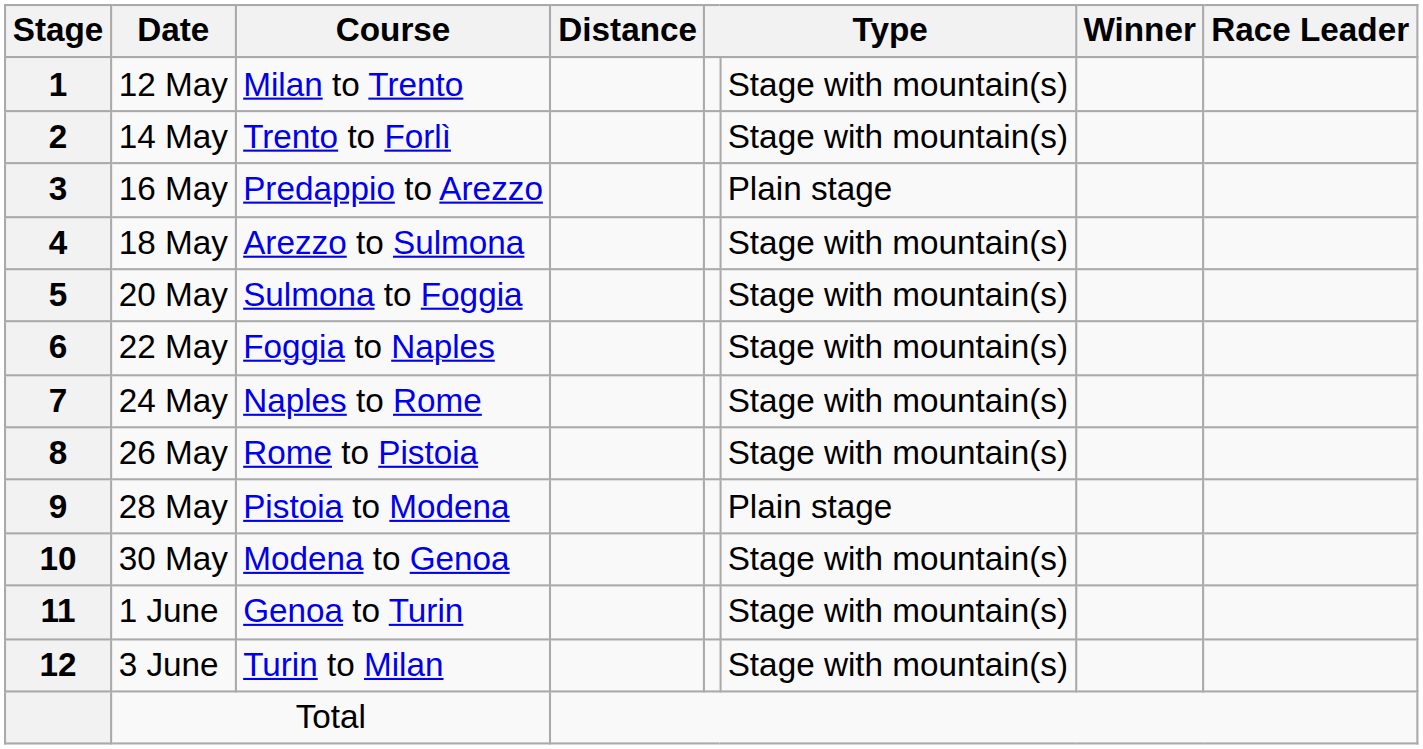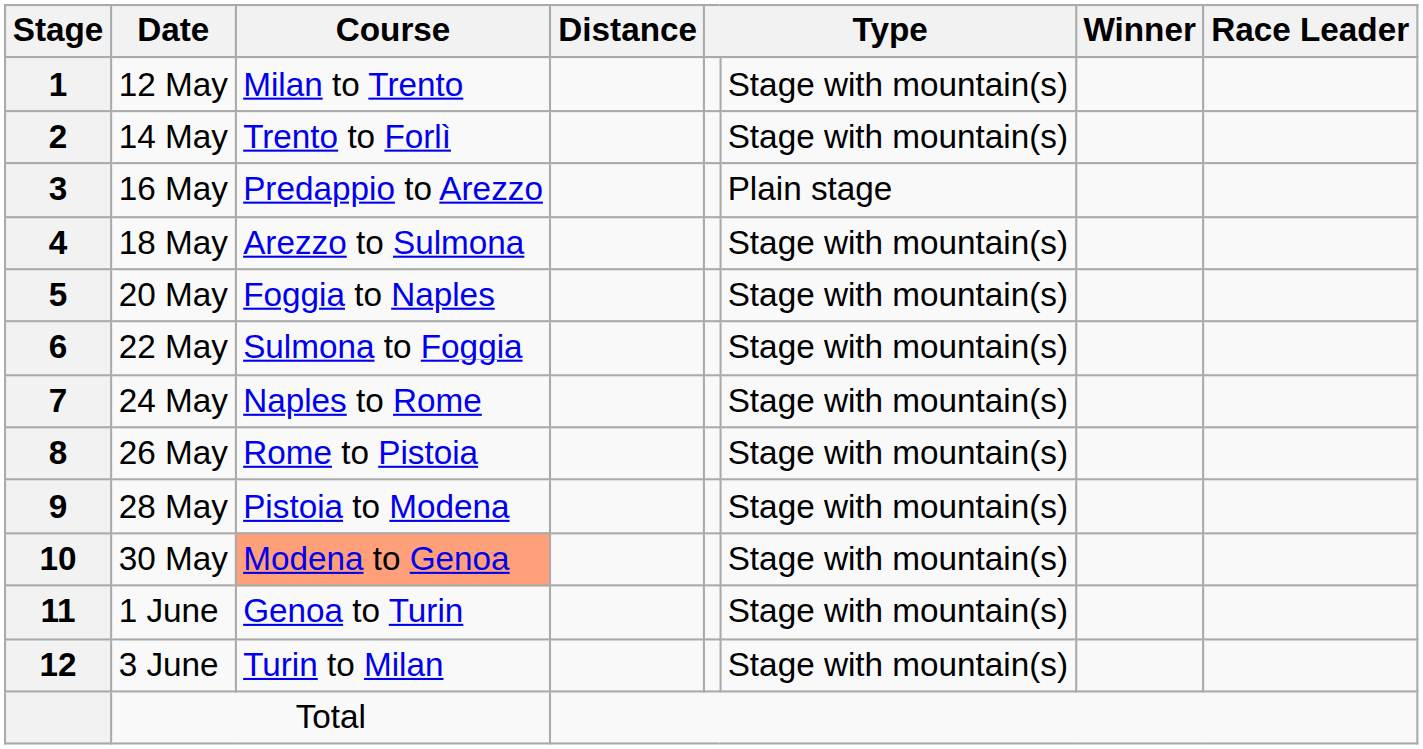20 May | Course: Sulmona to Foggia -> Foggia to Naples
22 May | Course: Foggia to Naples -> Sulmona to Foggia
28 May | column 6: Plain stage -> Stage with mountain(s)
30 May | Course: no background -> lightsalmon background
